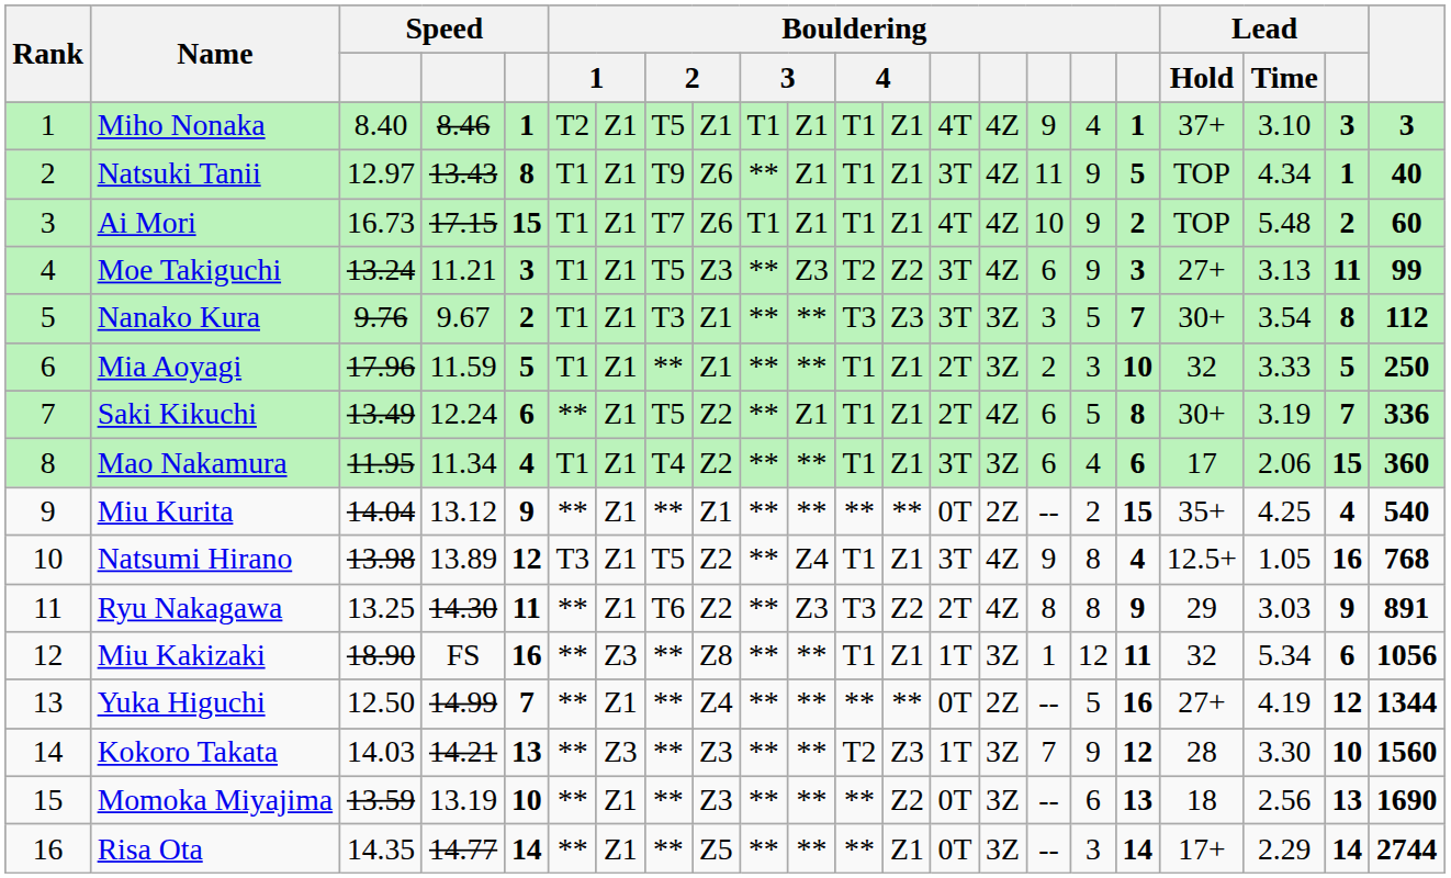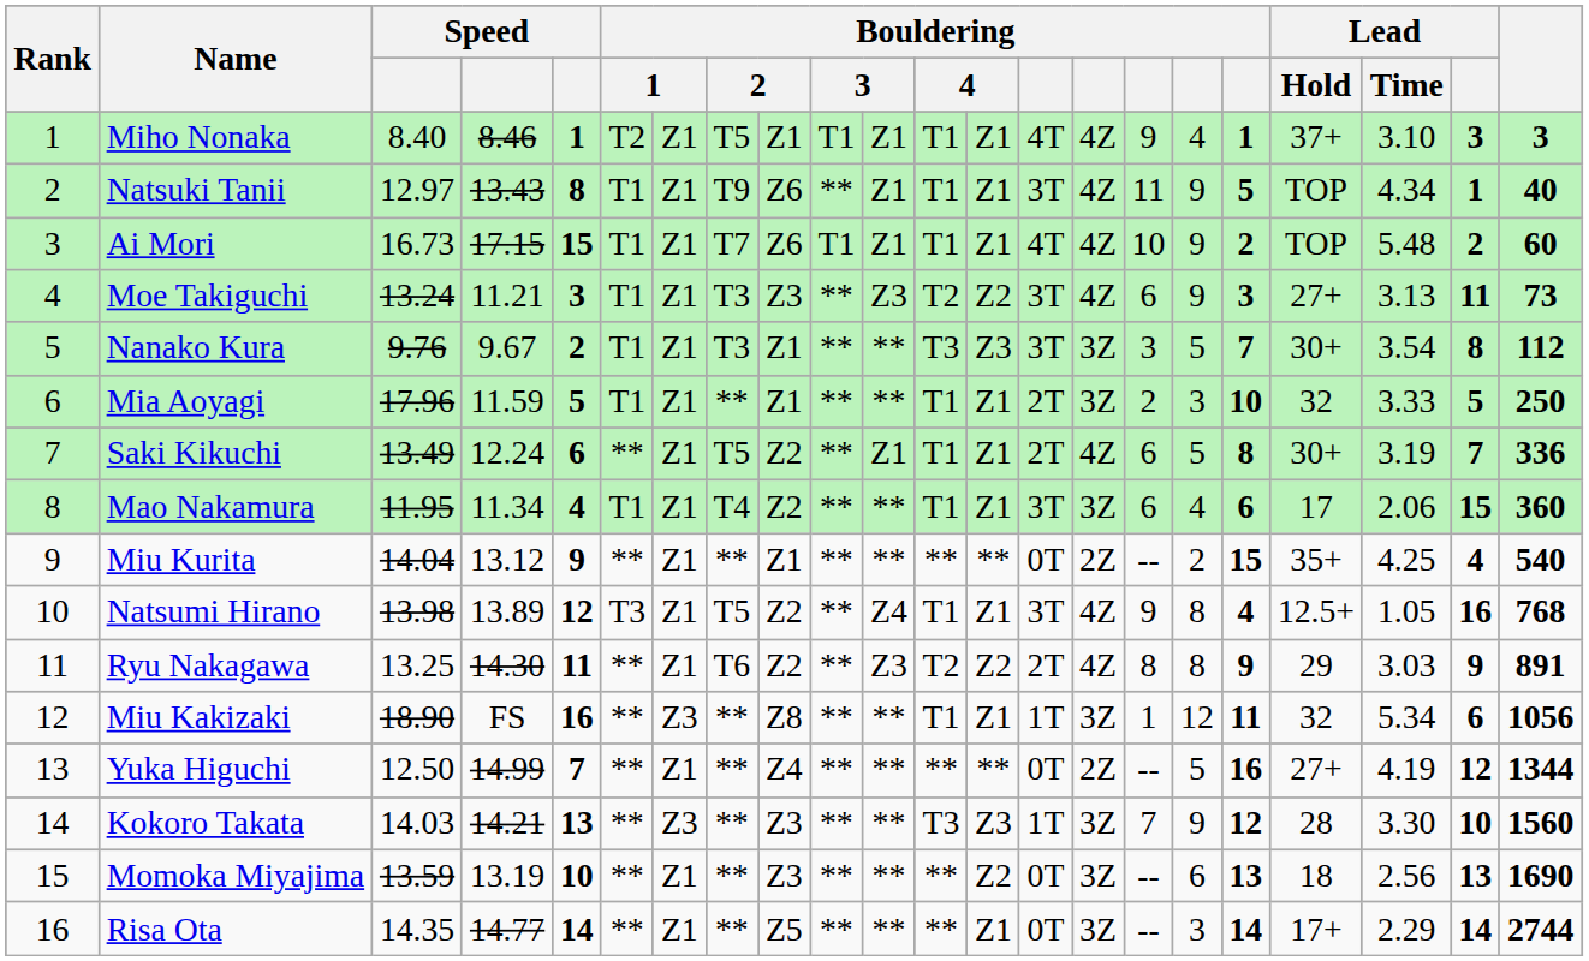Moe Takiguchi | column 8: T5 -> T3
Moe Takiguchi | column 22: 99 -> 73
Ryu Nakagawa | column 12: T3 -> T2
Kokoro Takata | column 12: T2 -> T3
